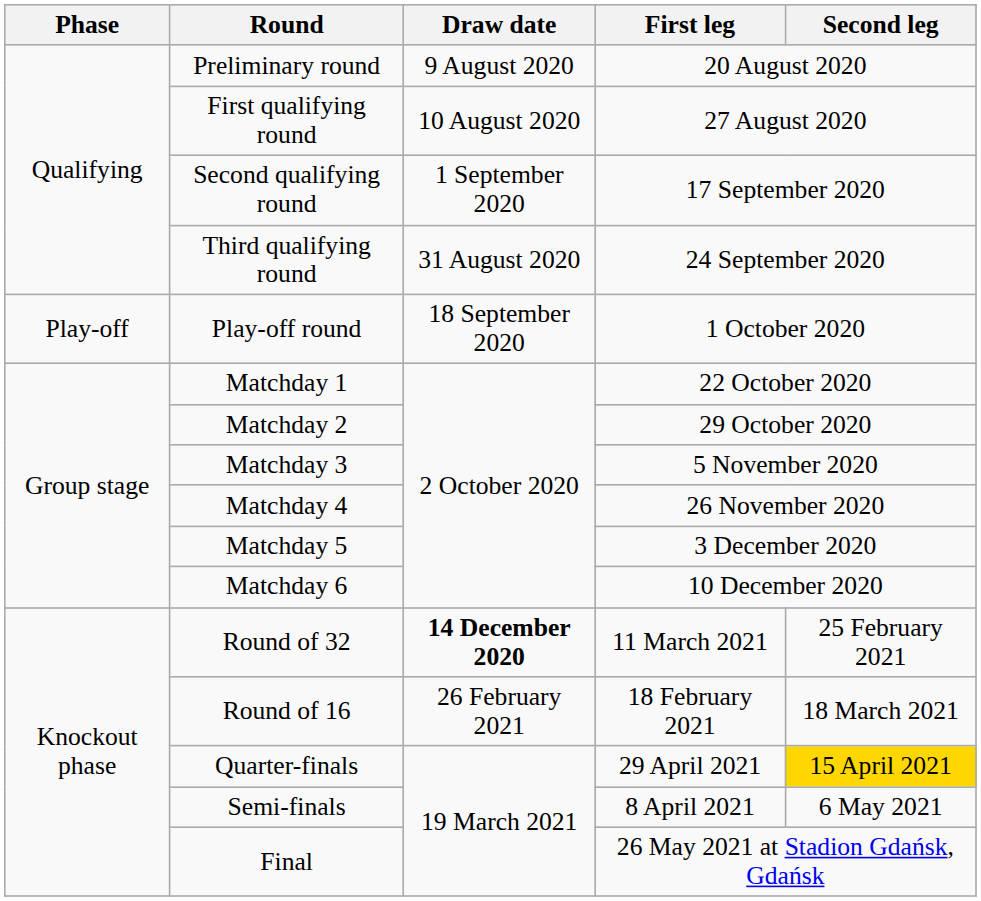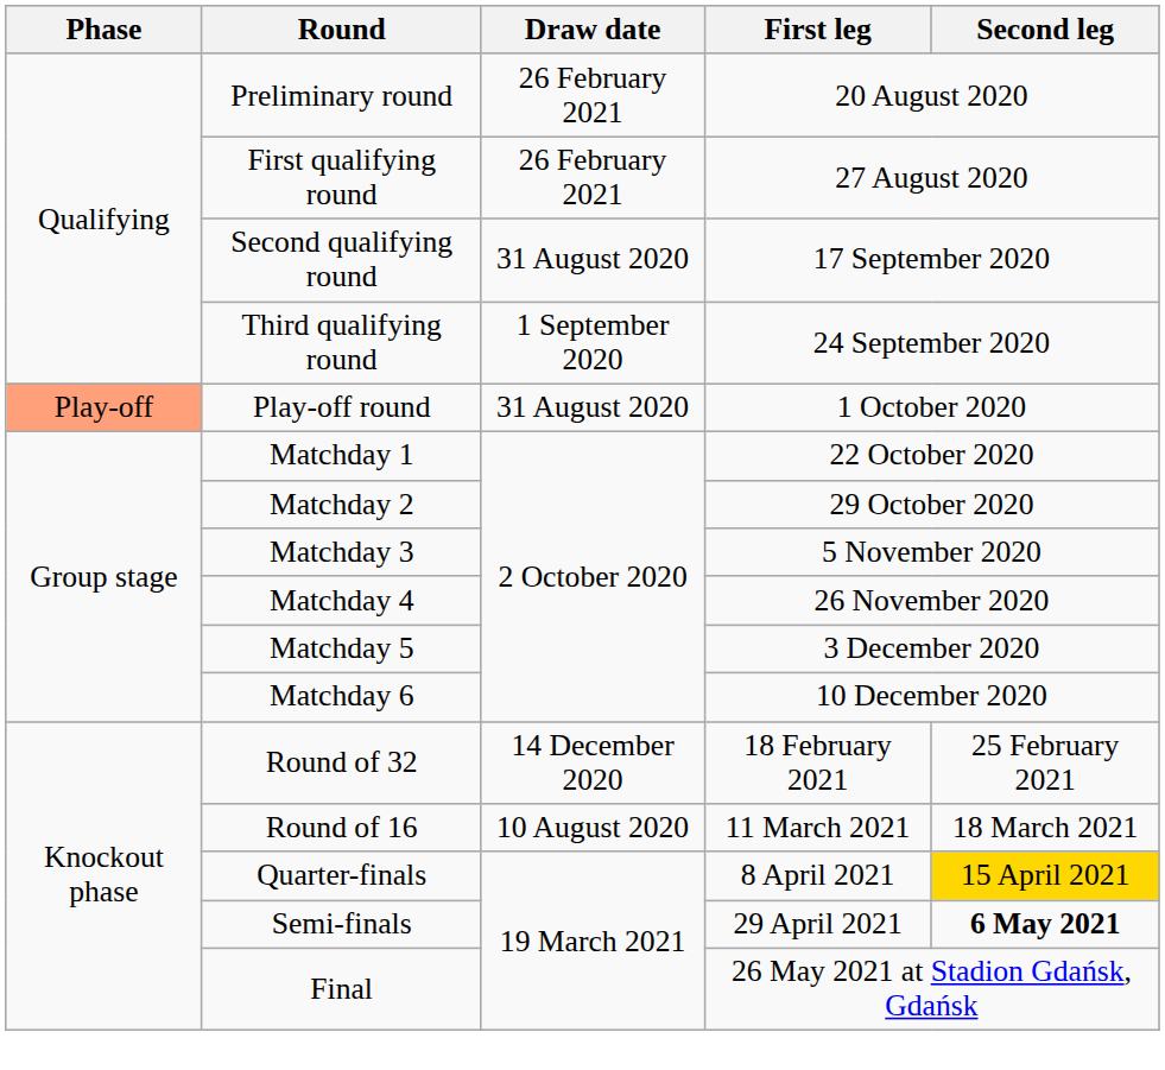Preliminary round | Draw date: 9 August 2020 -> 26 February 2021
First qualifying round | Draw date: 10 August 2020 -> 26 February 2021
Second qualifying round | Draw date: 1 September 2020 -> 31 August 2020
Third qualifying round | Draw date: 31 August 2020 -> 1 September 2020
Play-off round | Phase: no background -> lightsalmon background
Play-off round | Draw date: 18 September 2020 -> 31 August 2020
Round of 32 | Draw date: bold -> normal
Round of 32 | First leg: 11 March 2021 -> 18 February 2021
Round of 16 | Draw date: 26 February 2021 -> 10 August 2020
Round of 16 | First leg: 18 February 2021 -> 11 March 2021
Quarter-finals | First leg: 29 April 2021 -> 8 April 2021
Semi-finals | First leg: 8 April 2021 -> 29 April 2021
Semi-finals | Second leg: normal -> bold
